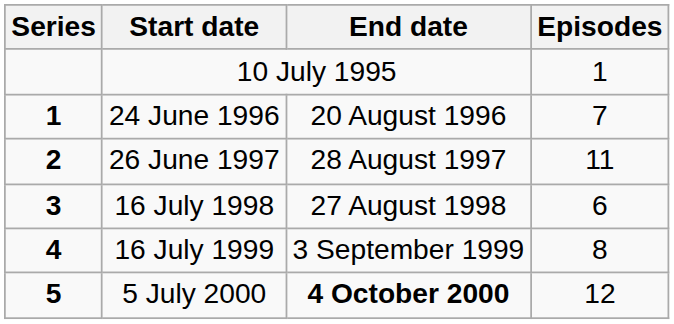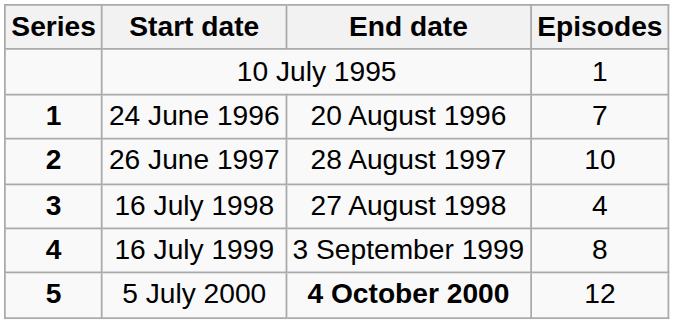26 June 1997 | Episodes: 11 -> 10
16 July 1998 | Episodes: 6 -> 4
